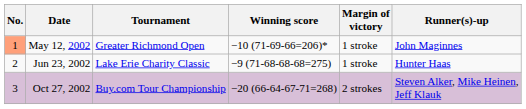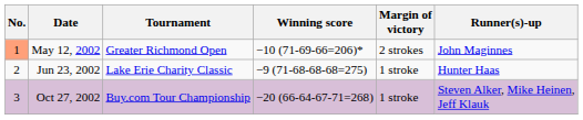May 12, 2002 | Margin of victory: 1 stroke -> 2 strokes
Oct 27, 2002 | Margin of victory: 2 strokes -> 1 stroke
